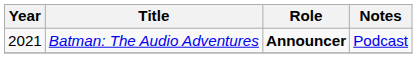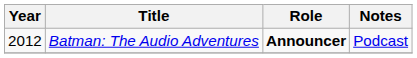Batman: The Audio Adventures | Year: 2021 -> 2012
